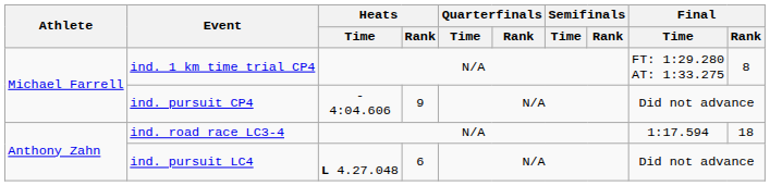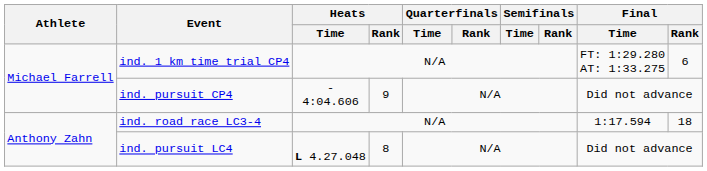ind. 1 km time trial CP4 | Final / Rank: 8 -> 6
ind. pursuit LC4 | Heats / Rank: 6 -> 8
